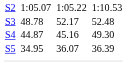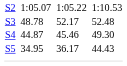S4 | column 5: 45.16 -> 45.46
S5 | column 5: 36.07 -> 36.17
S5 | column 7: 36.39 -> 44.43
